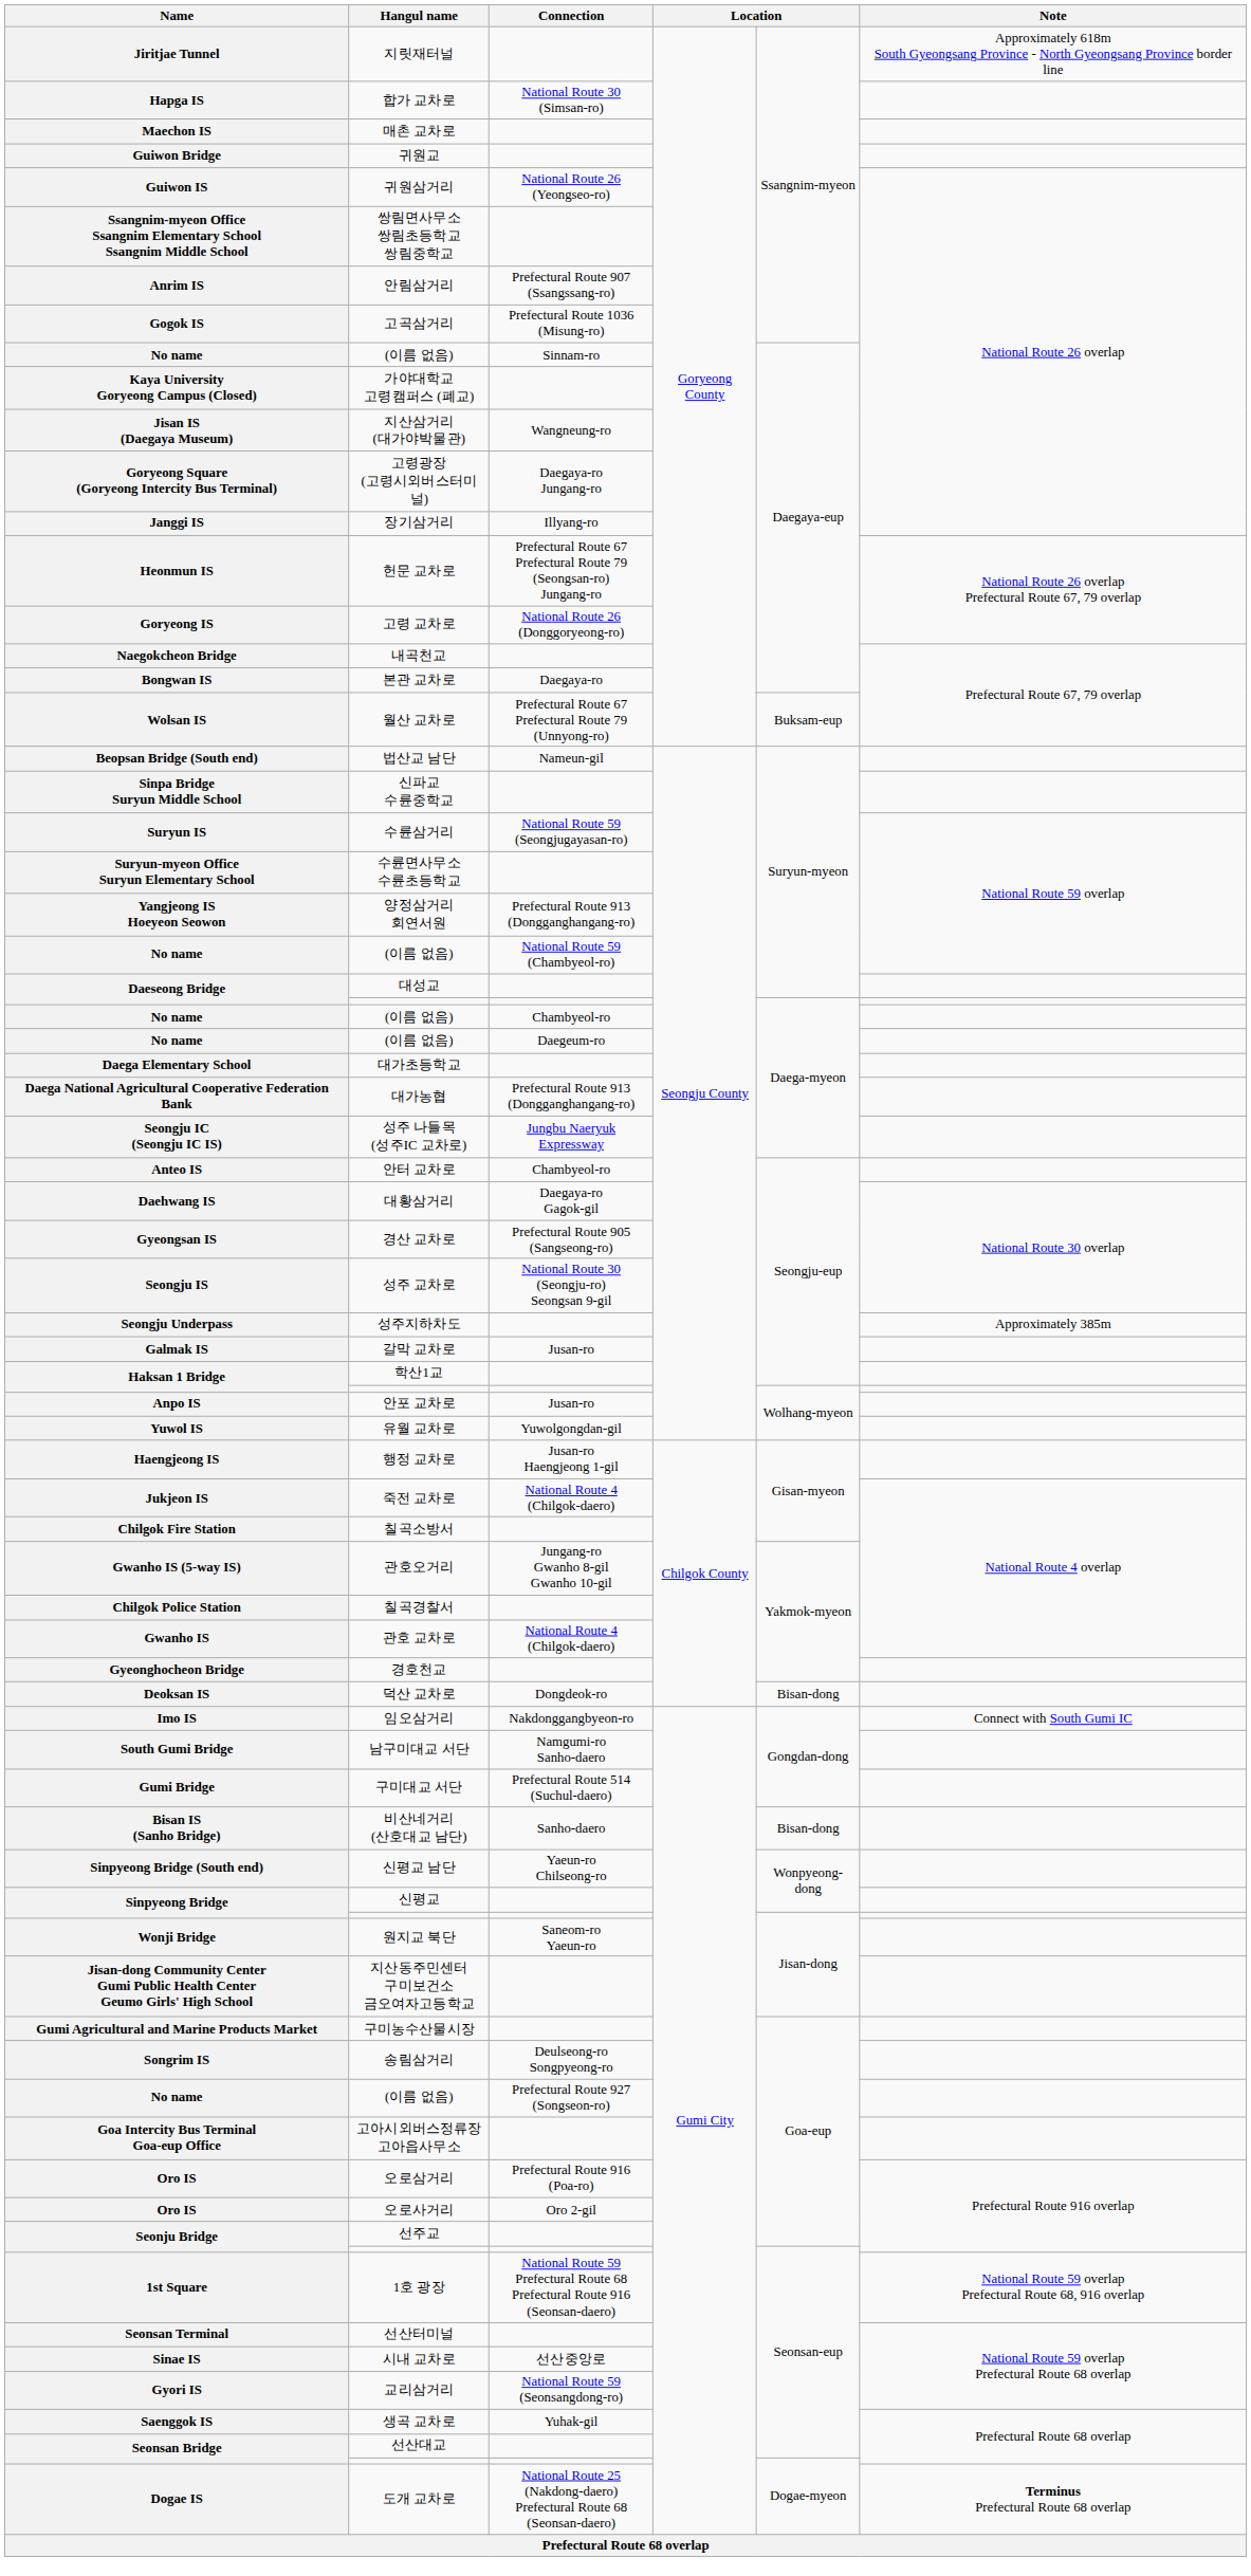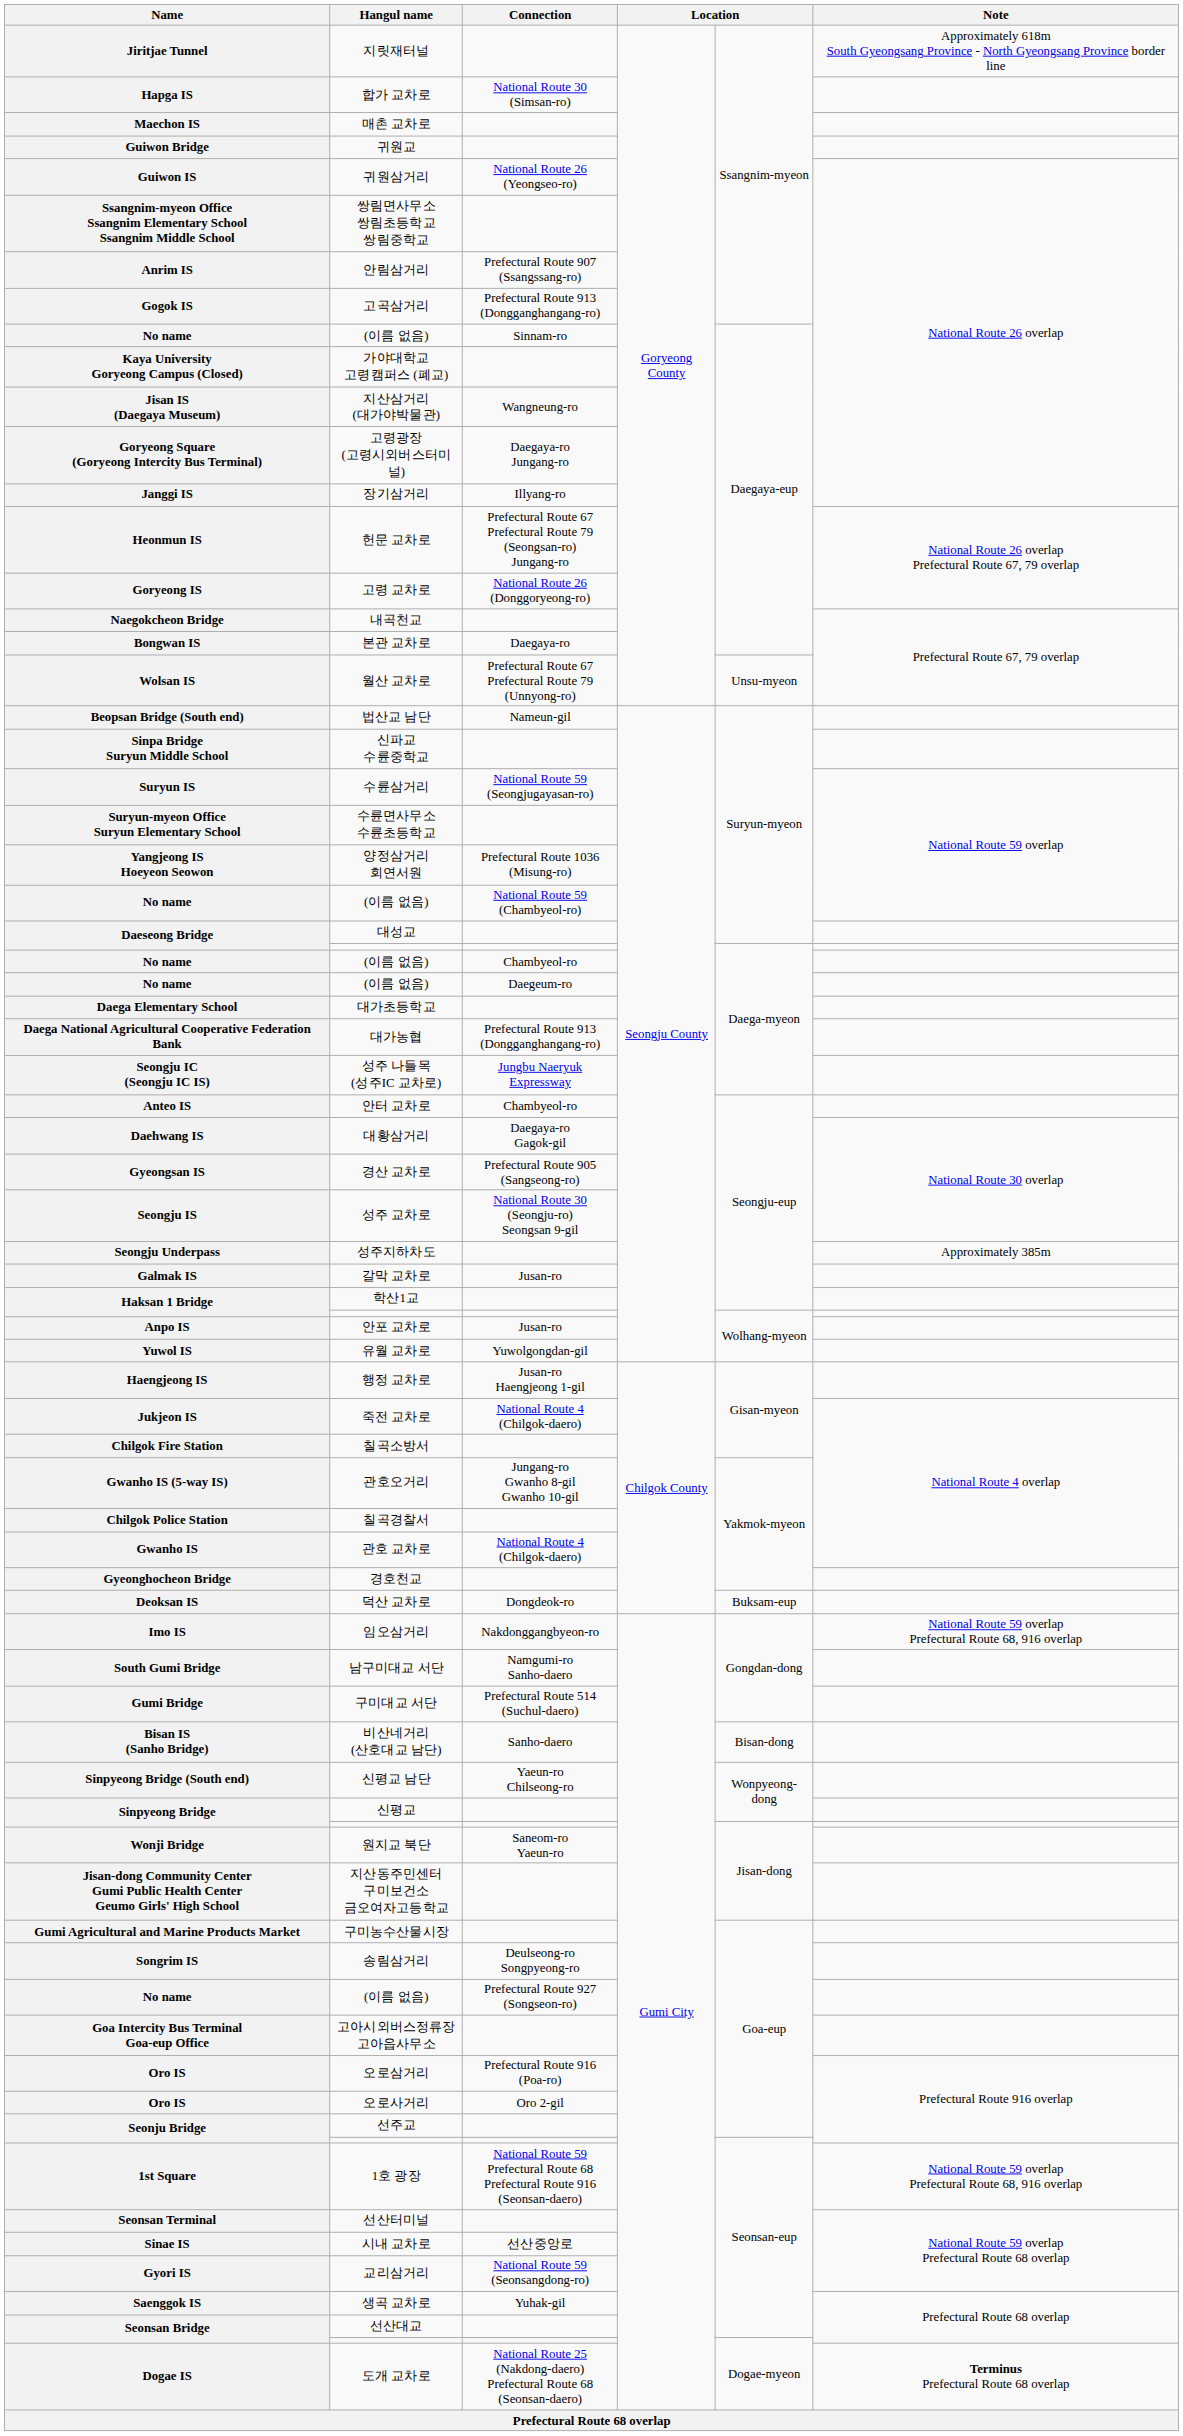고곡삼거리 | Connection: Prefectural Route 1036 (Misung-ro) -> Prefectural Route 913 (Dongganghangang-ro)
월산 교차로 | column 5: Buksam-eup -> Unsu-myeon
양정삼거리 회연서원 | Connection: Prefectural Route 913 (Dongganghangang-ro) -> Prefectural Route 1036 (Misung-ro)
덕산 교차로 | column 5: Bisan-dong -> Buksam-eup
임오삼거리 | Note: Connect with South Gumi IC -> National Route 59 overlap Prefectural Route 68, 916 overlap
